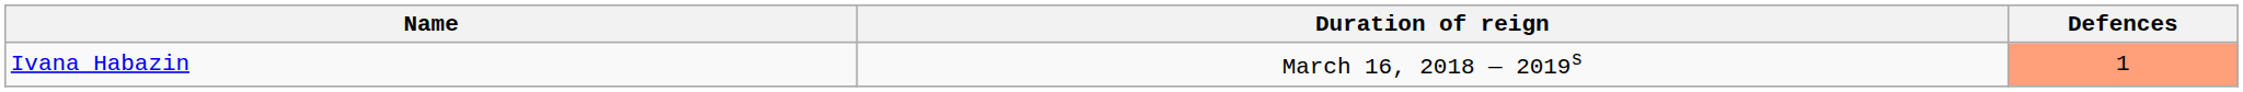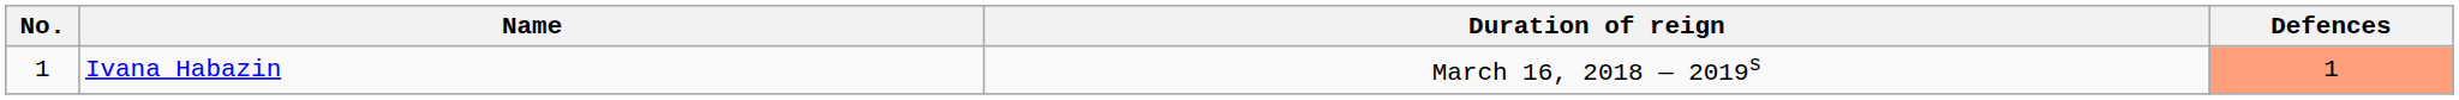+ column: No. | 1
